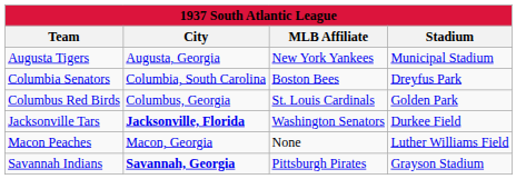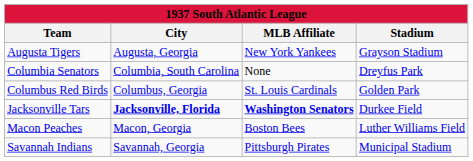Augusta Tigers | Stadium: Municipal Stadium -> Grayson Stadium
Columbia Senators | MLB Affiliate: Boston Bees -> None
Jacksonville Tars | MLB Affiliate: normal -> bold
Macon Peaches | MLB Affiliate: None -> Boston Bees
Savannah Indians | City: bold -> normal
Savannah Indians | Stadium: Grayson Stadium -> Municipal Stadium
